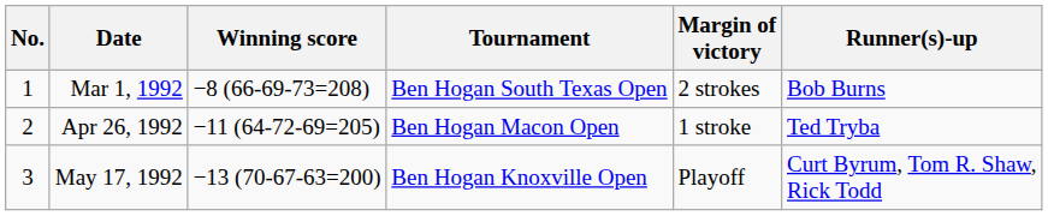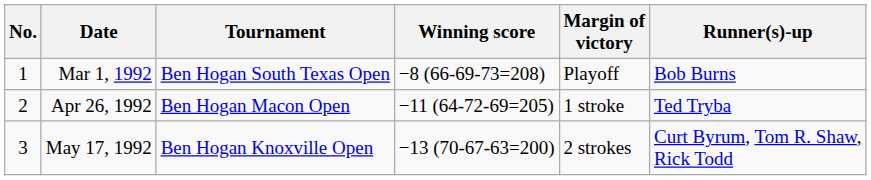columns swapped: Tournament <-> Winning score
Mar 1, 1992 | Margin of victory: 2 strokes -> Playoff
May 17, 1992 | Margin of victory: Playoff -> 2 strokes
